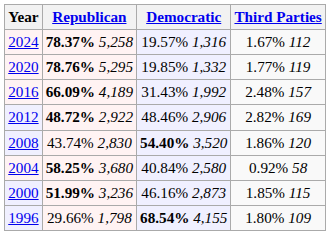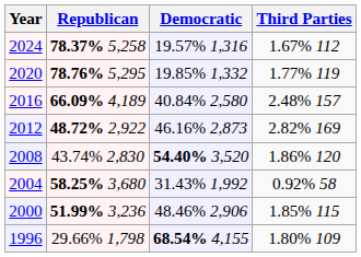2016 | Democratic: 31.43% 1,992 -> 40.84% 2,580
2012 | Democratic: 48.46% 2,906 -> 46.16% 2,873
2004 | Democratic: 40.84% 2,580 -> 31.43% 1,992
2000 | Democratic: 46.16% 2,873 -> 48.46% 2,906
